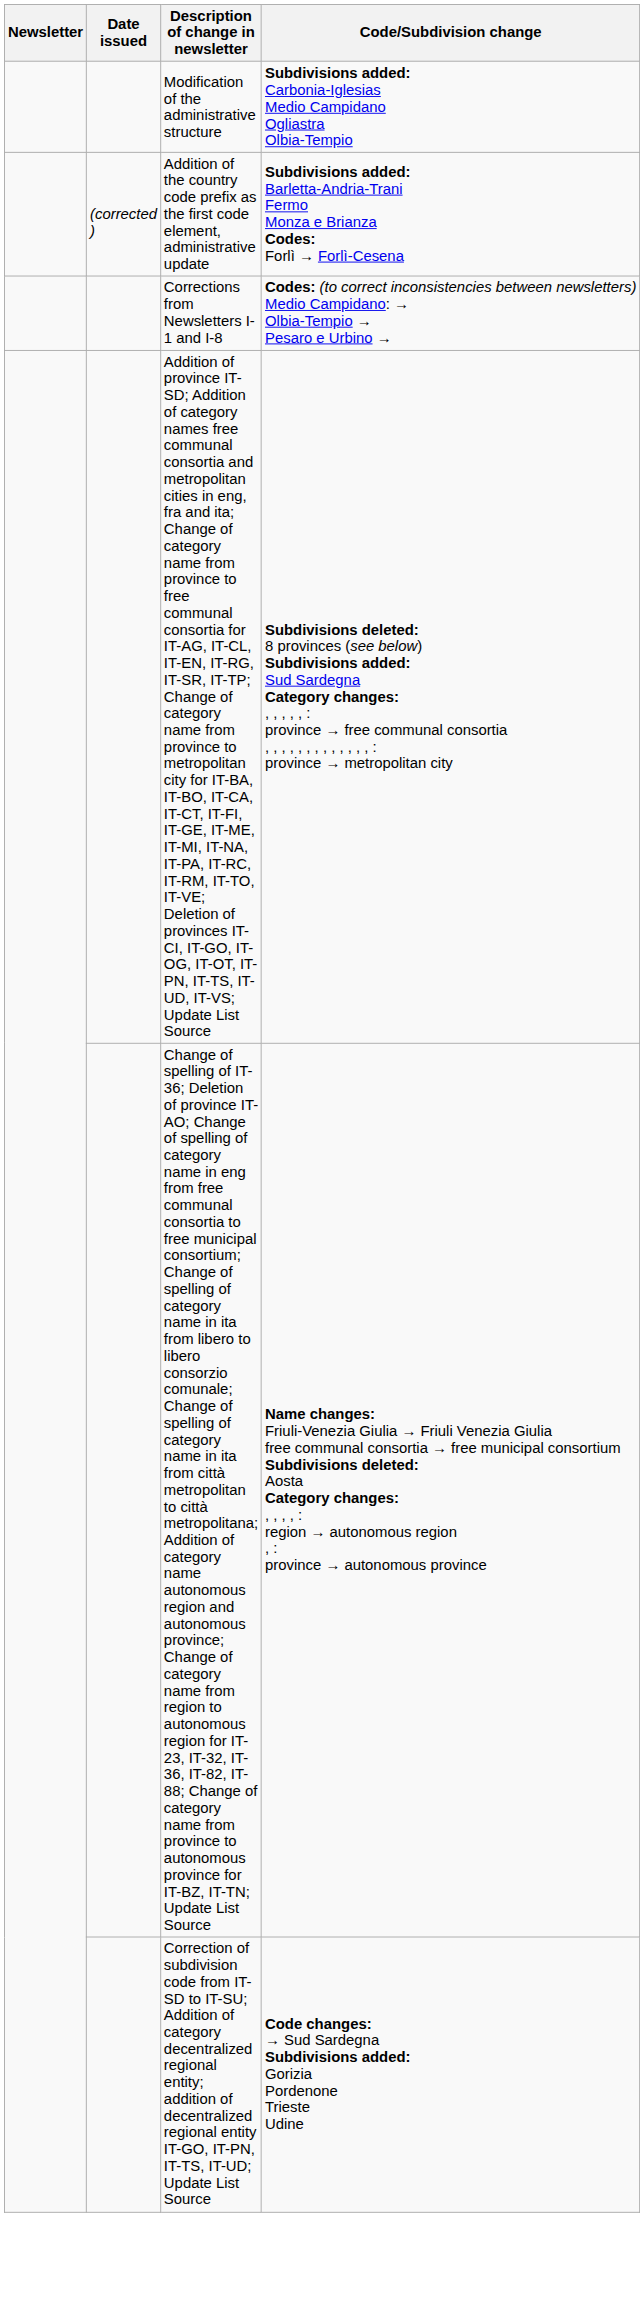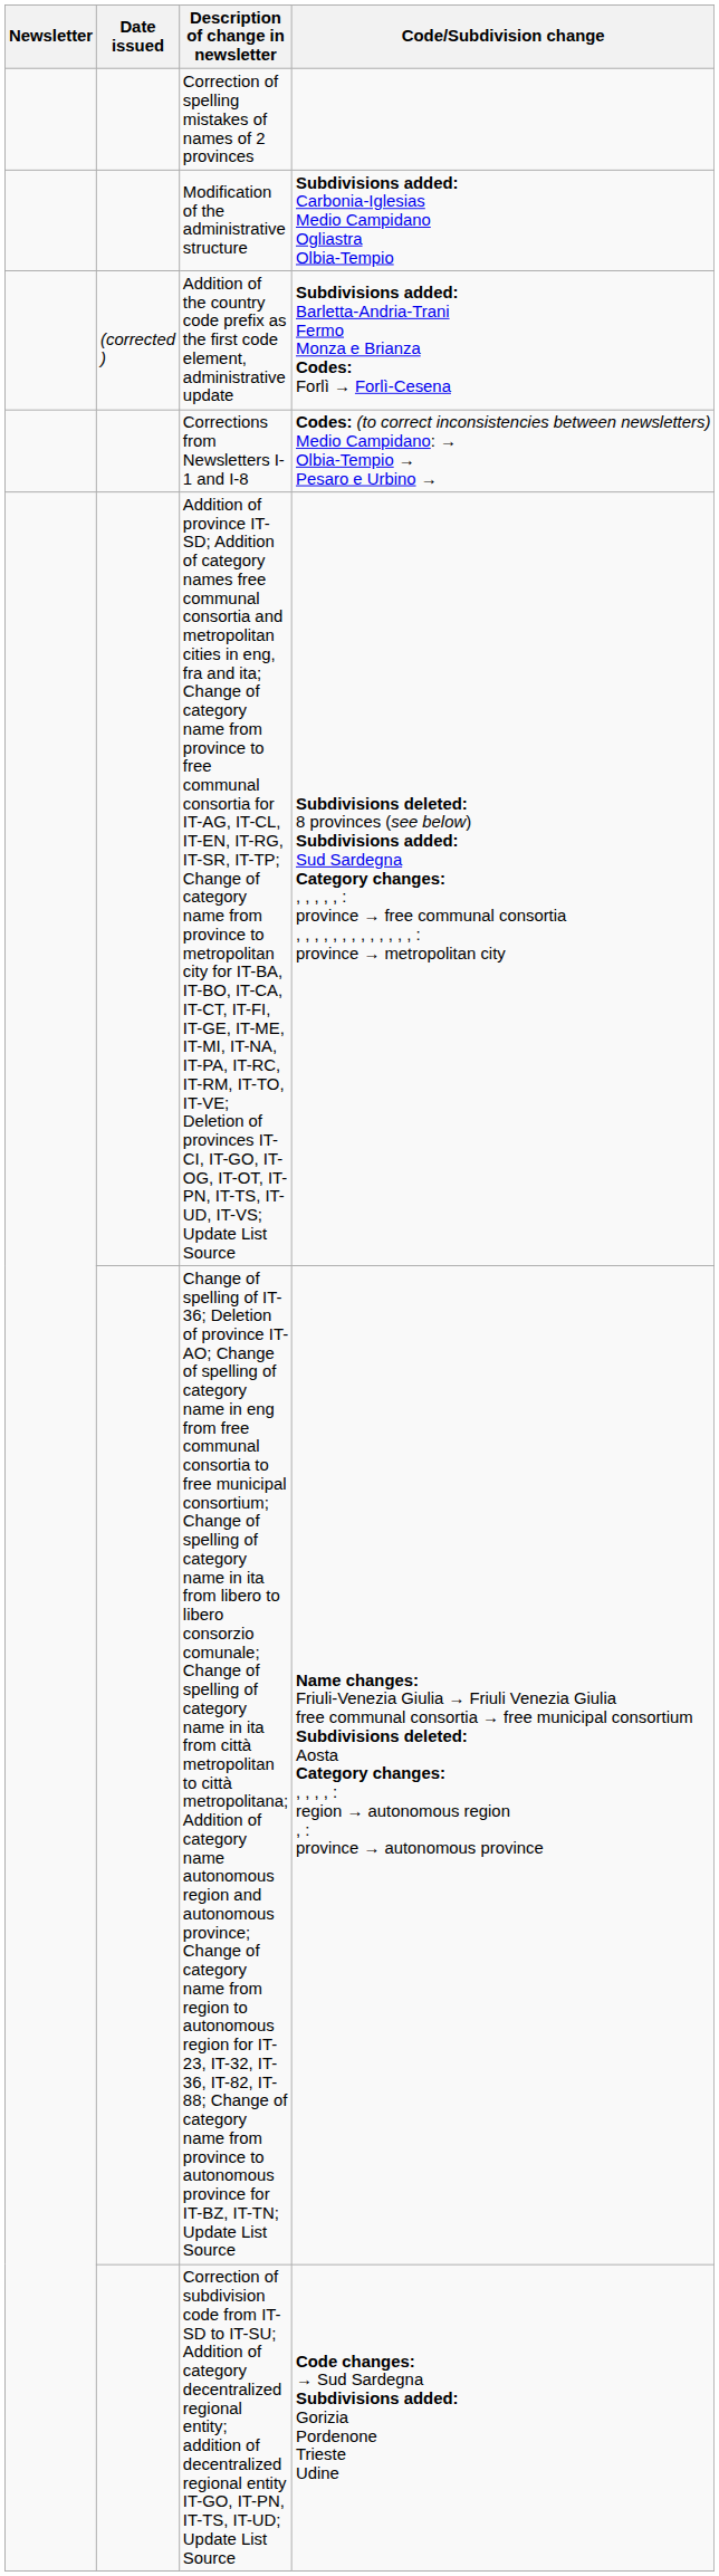+ row: Correction of spelling mistakes of names of 2 provinces
